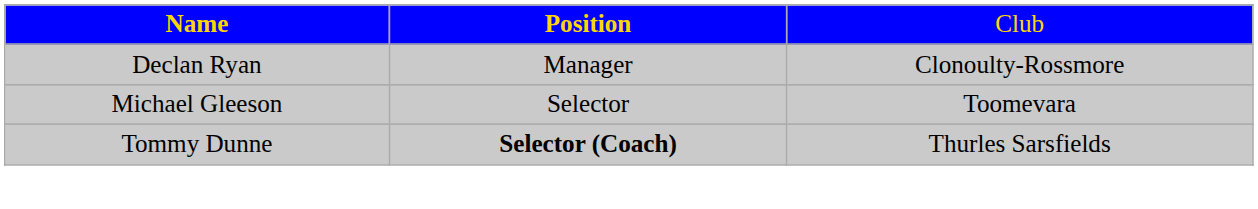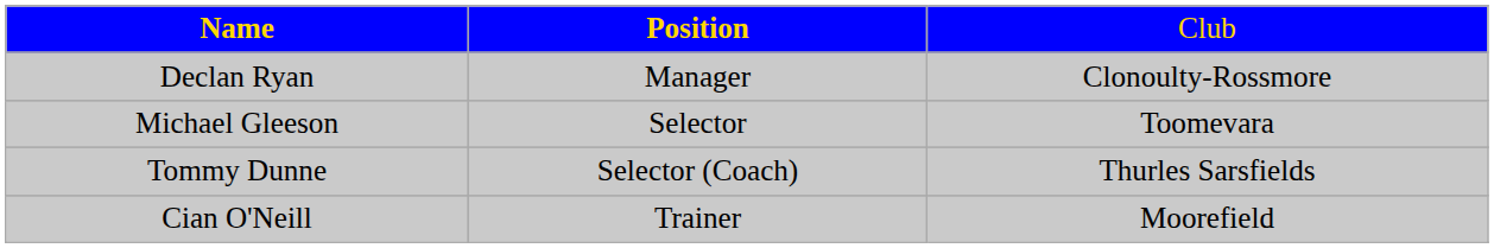Tommy Dunne | column 2: bold -> normal
+ row: Cian O'Neill | Trainer | Moorefield
